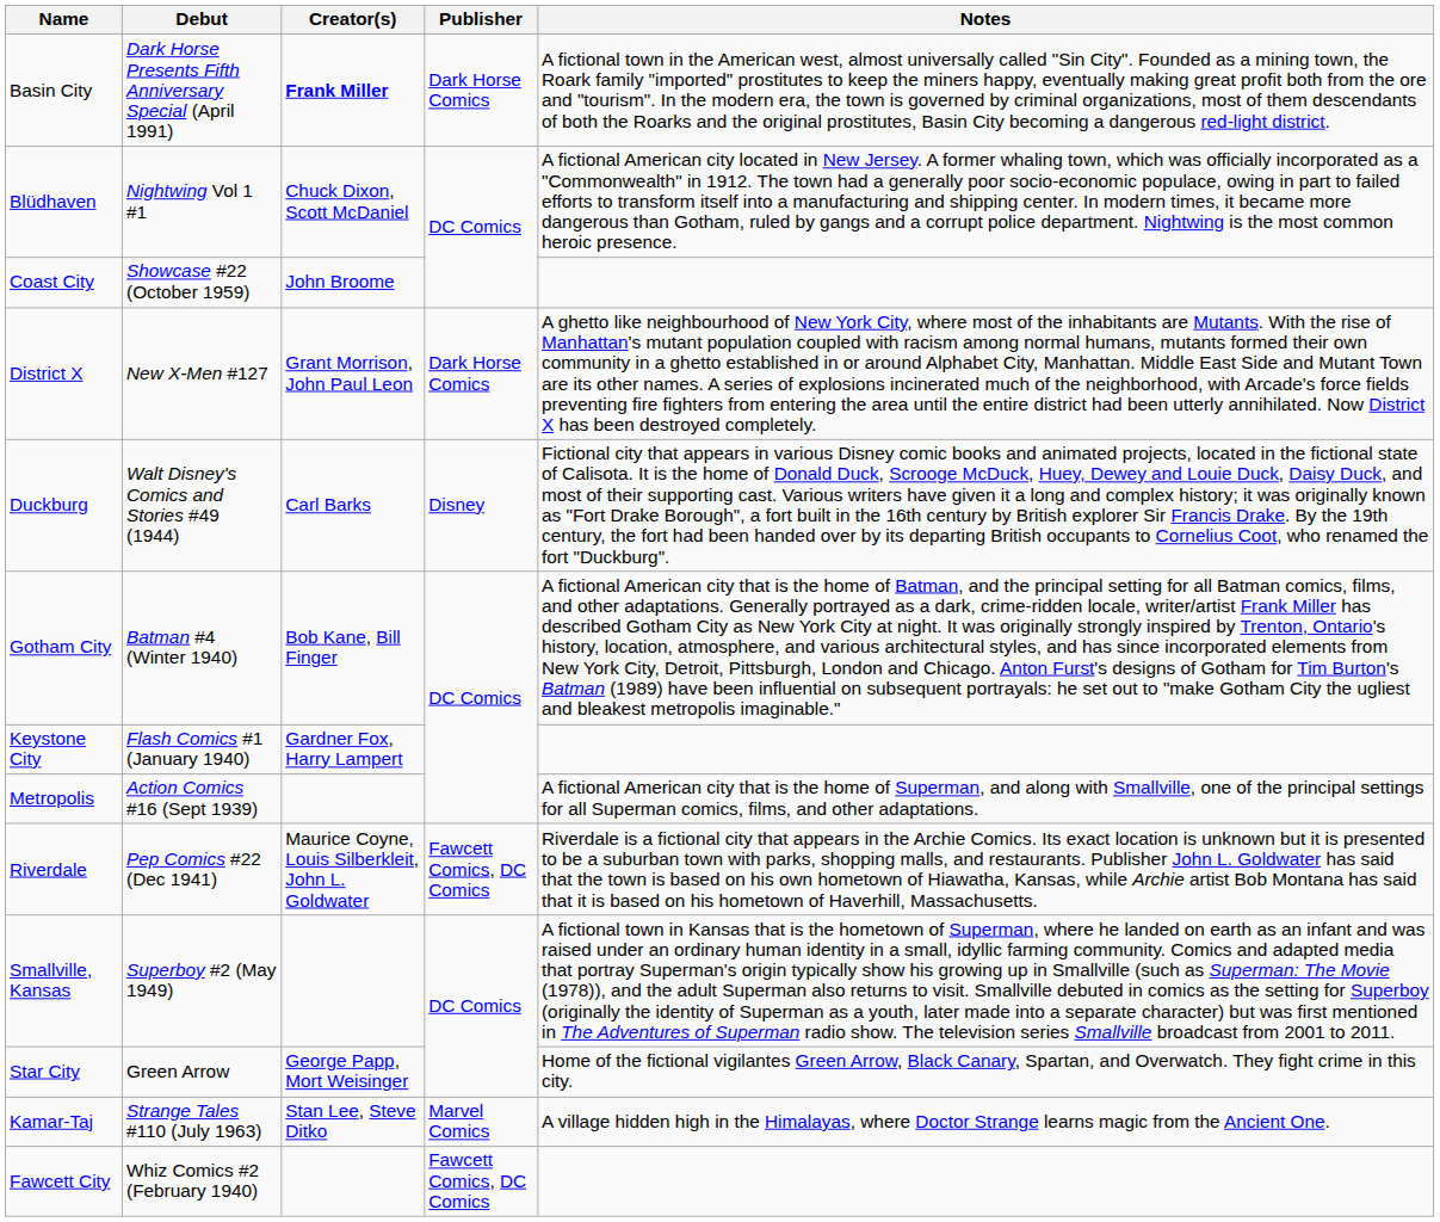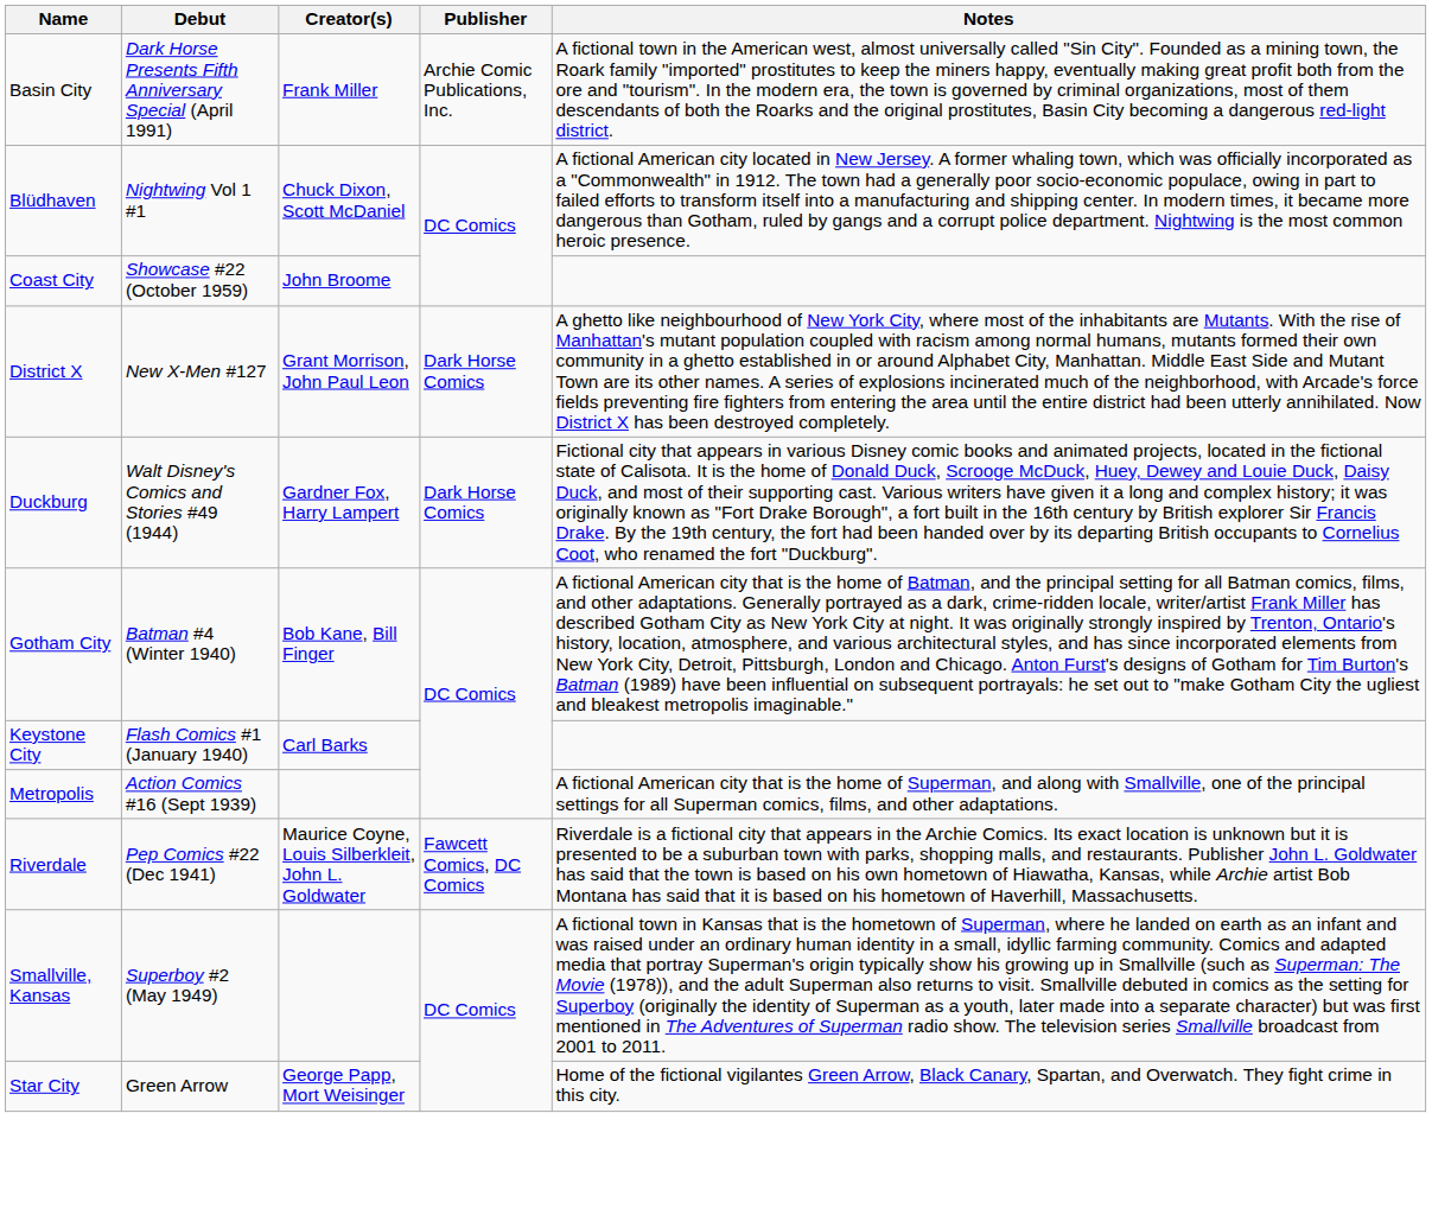Basin City | Creator(s): bold -> normal
Basin City | Publisher: Dark Horse Comics -> Archie Comic Publications, Inc.
Duckburg | Creator(s): Carl Barks -> Gardner Fox, Harry Lampert
Duckburg | Publisher: Disney -> Dark Horse Comics
Keystone City | Creator(s): Gardner Fox, Harry Lampert -> Carl Barks
- row: Kamar-Taj | Strange Tales #110 (July 1963) | Stan Lee, Steve Ditko | Marvel Comics | A village hidden high in the Himalayas, where Doctor Strange learns magic from the Ancient One.
- row: Fawcett City | Whiz Comics #2 (February 1940) | Fawcett Comics, DC Comics
